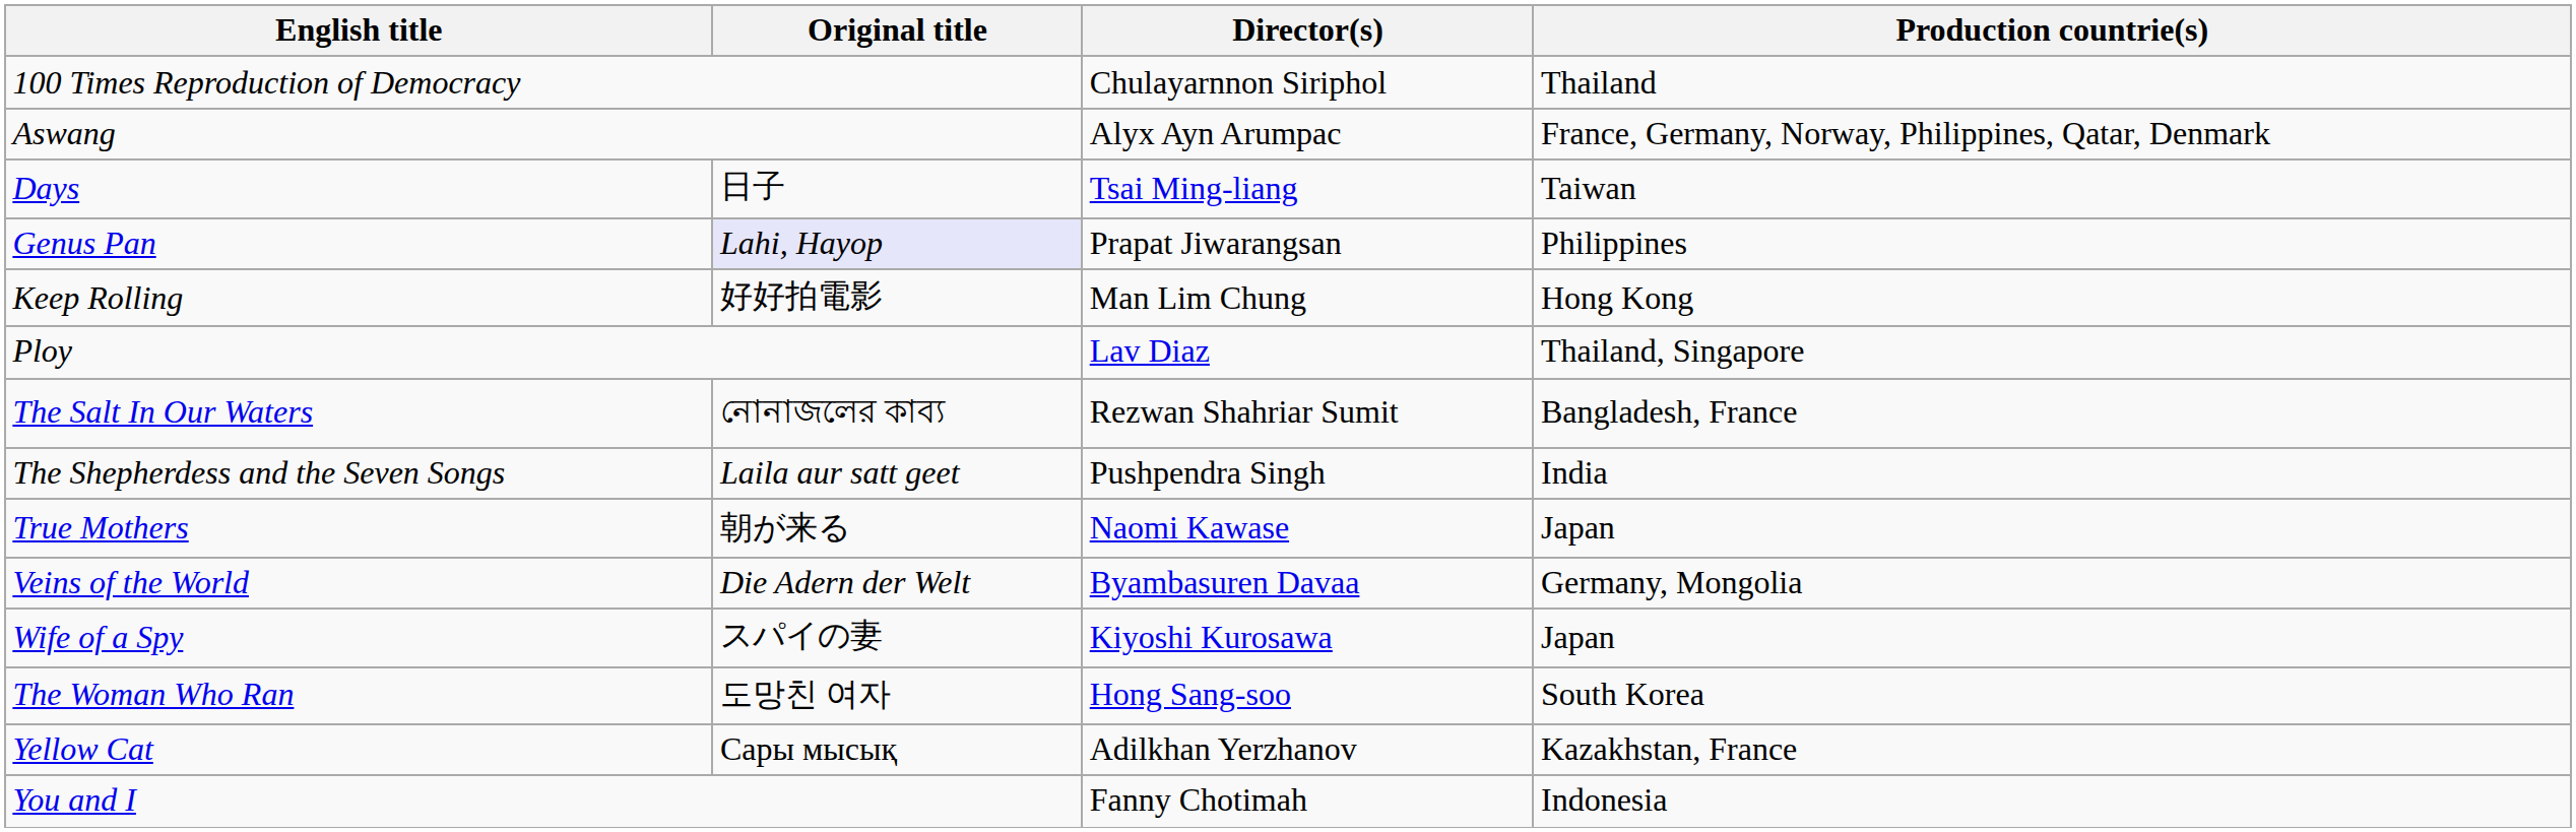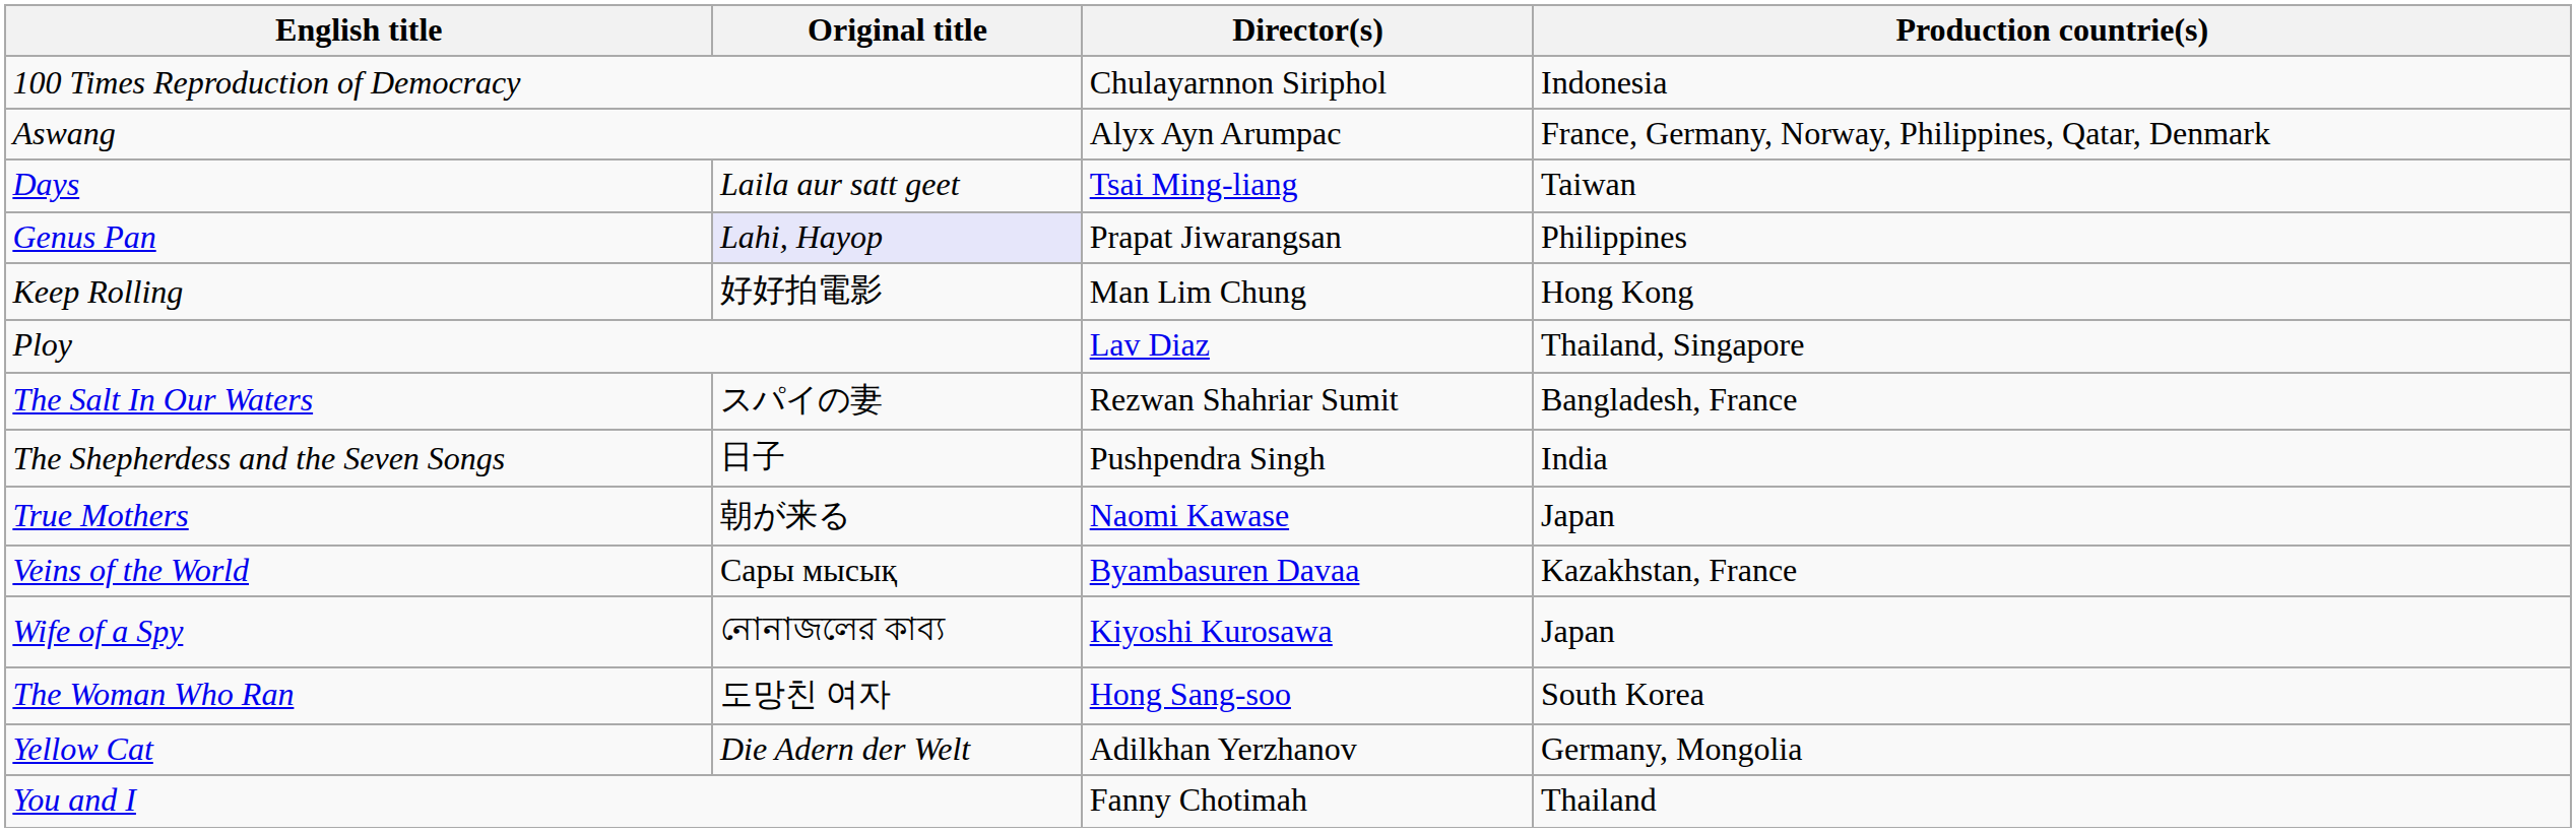100 Times Reproduction of Democracy | Production countrie(s): Thailand -> Indonesia
Days | Original title: 日子 -> Laila aur satt geet
The Salt In Our Waters | Original title: নোনাজলের কাব্য -> スパイの妻
The Shepherdess and the Seven Songs | Original title: Laila aur satt geet -> 日子
Veins of the World | Original title: Die Adern der Welt -> Сары мысық
Veins of the World | Production countrie(s): Germany, Mongolia -> Kazakhstan, France
Wife of a Spy | Original title: スパイの妻 -> নোনাজলের কাব্য
Yellow Cat | Original title: Сары мысық -> Die Adern der Welt
Yellow Cat | Production countrie(s): Kazakhstan, France -> Germany, Mongolia
You and I | Production countrie(s): Indonesia -> Thailand
